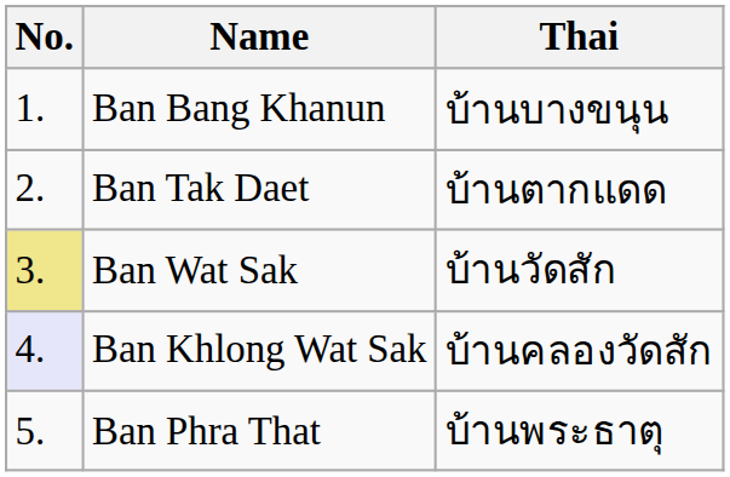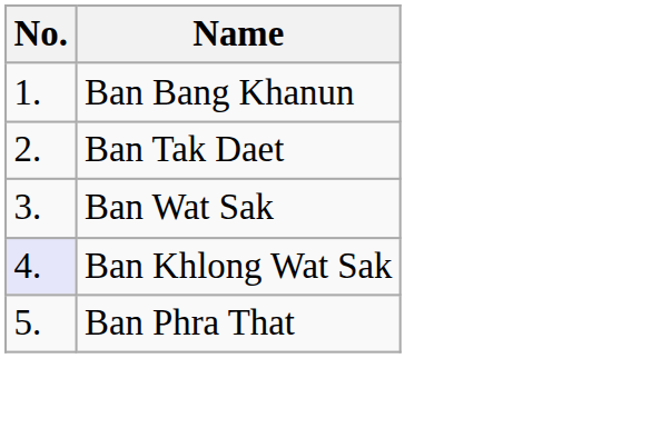- column: Thai | บ้านบางขนุน | บ้านตากแดด | บ้านวัดสัก | บ้านคลองวัดสัก | บ้านพระธาตุ
Ban Wat Sak | No.: khaki background -> no background
